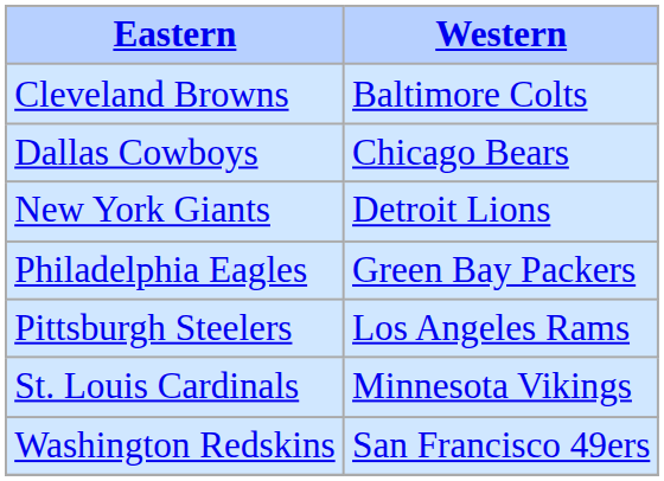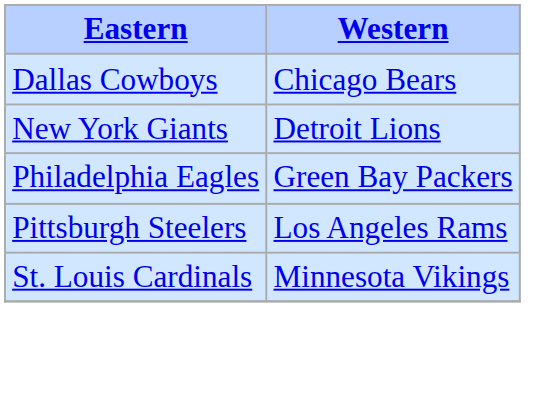- row: Cleveland Browns | Baltimore Colts
- row: Washington Redskins | San Francisco 49ers
